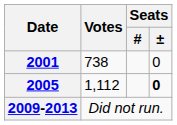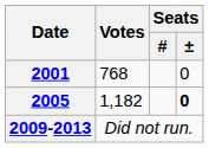2001 | Votes: 738 -> 768
2005 | Votes: 1,112 -> 1,182
